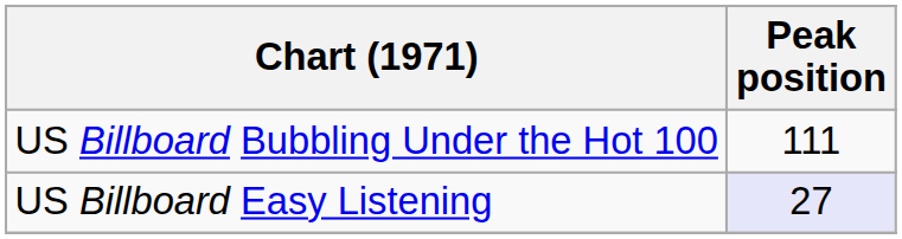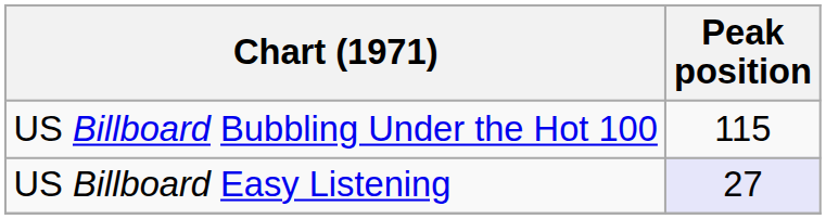US Billboard Bubbling Under the Hot 100 | Peak position: 111 -> 115
